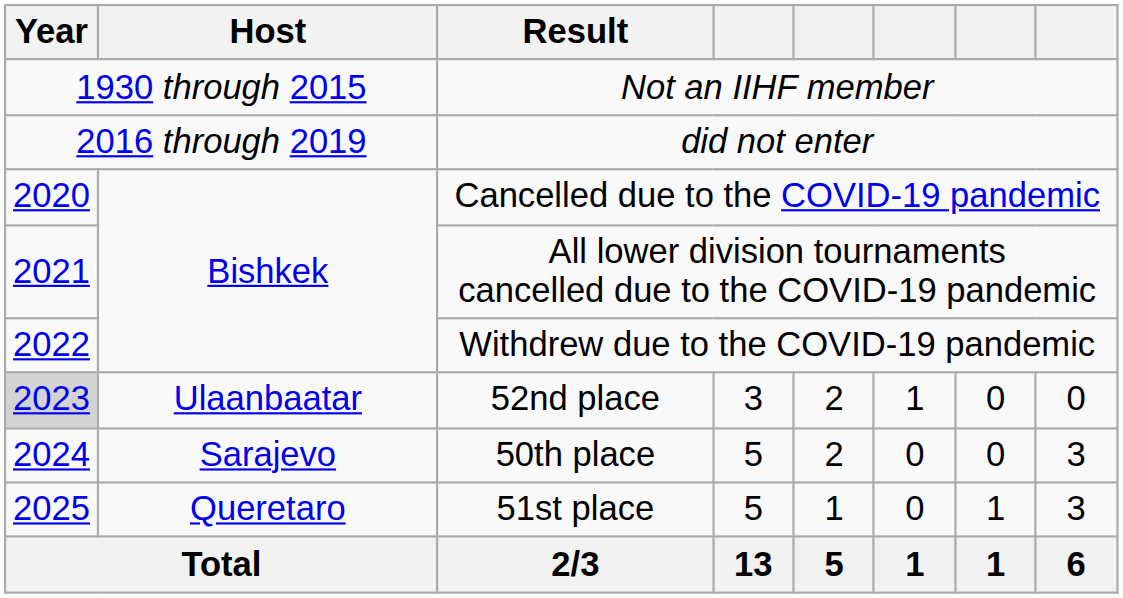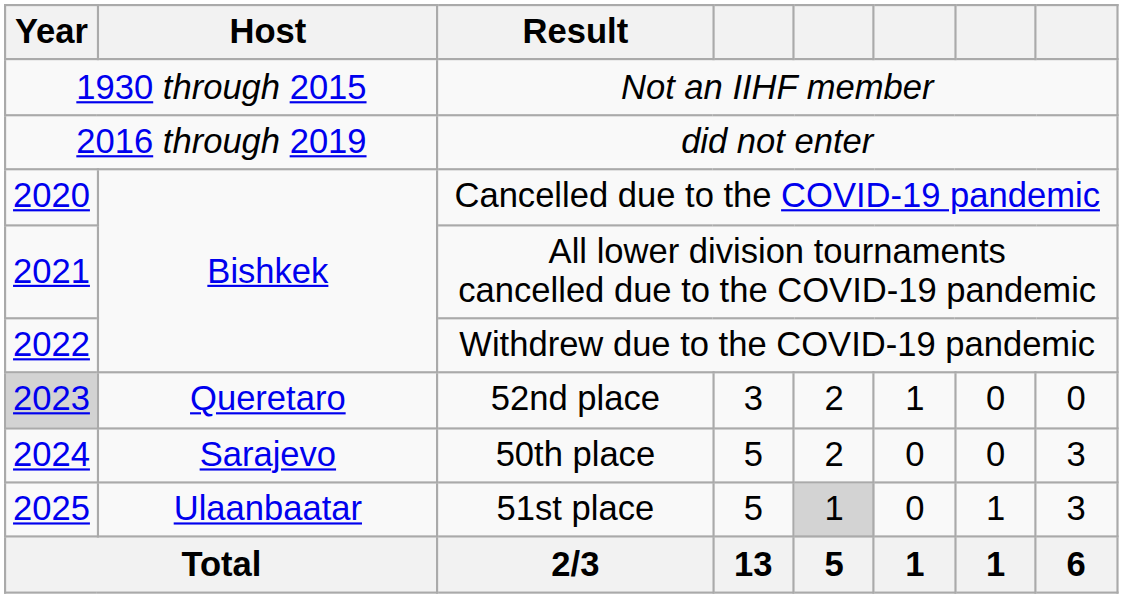52nd place | Host: Ulaanbaatar -> Queretaro
51st place | Host: Queretaro -> Ulaanbaatar
51st place | column 5: no background -> lightgrey background
